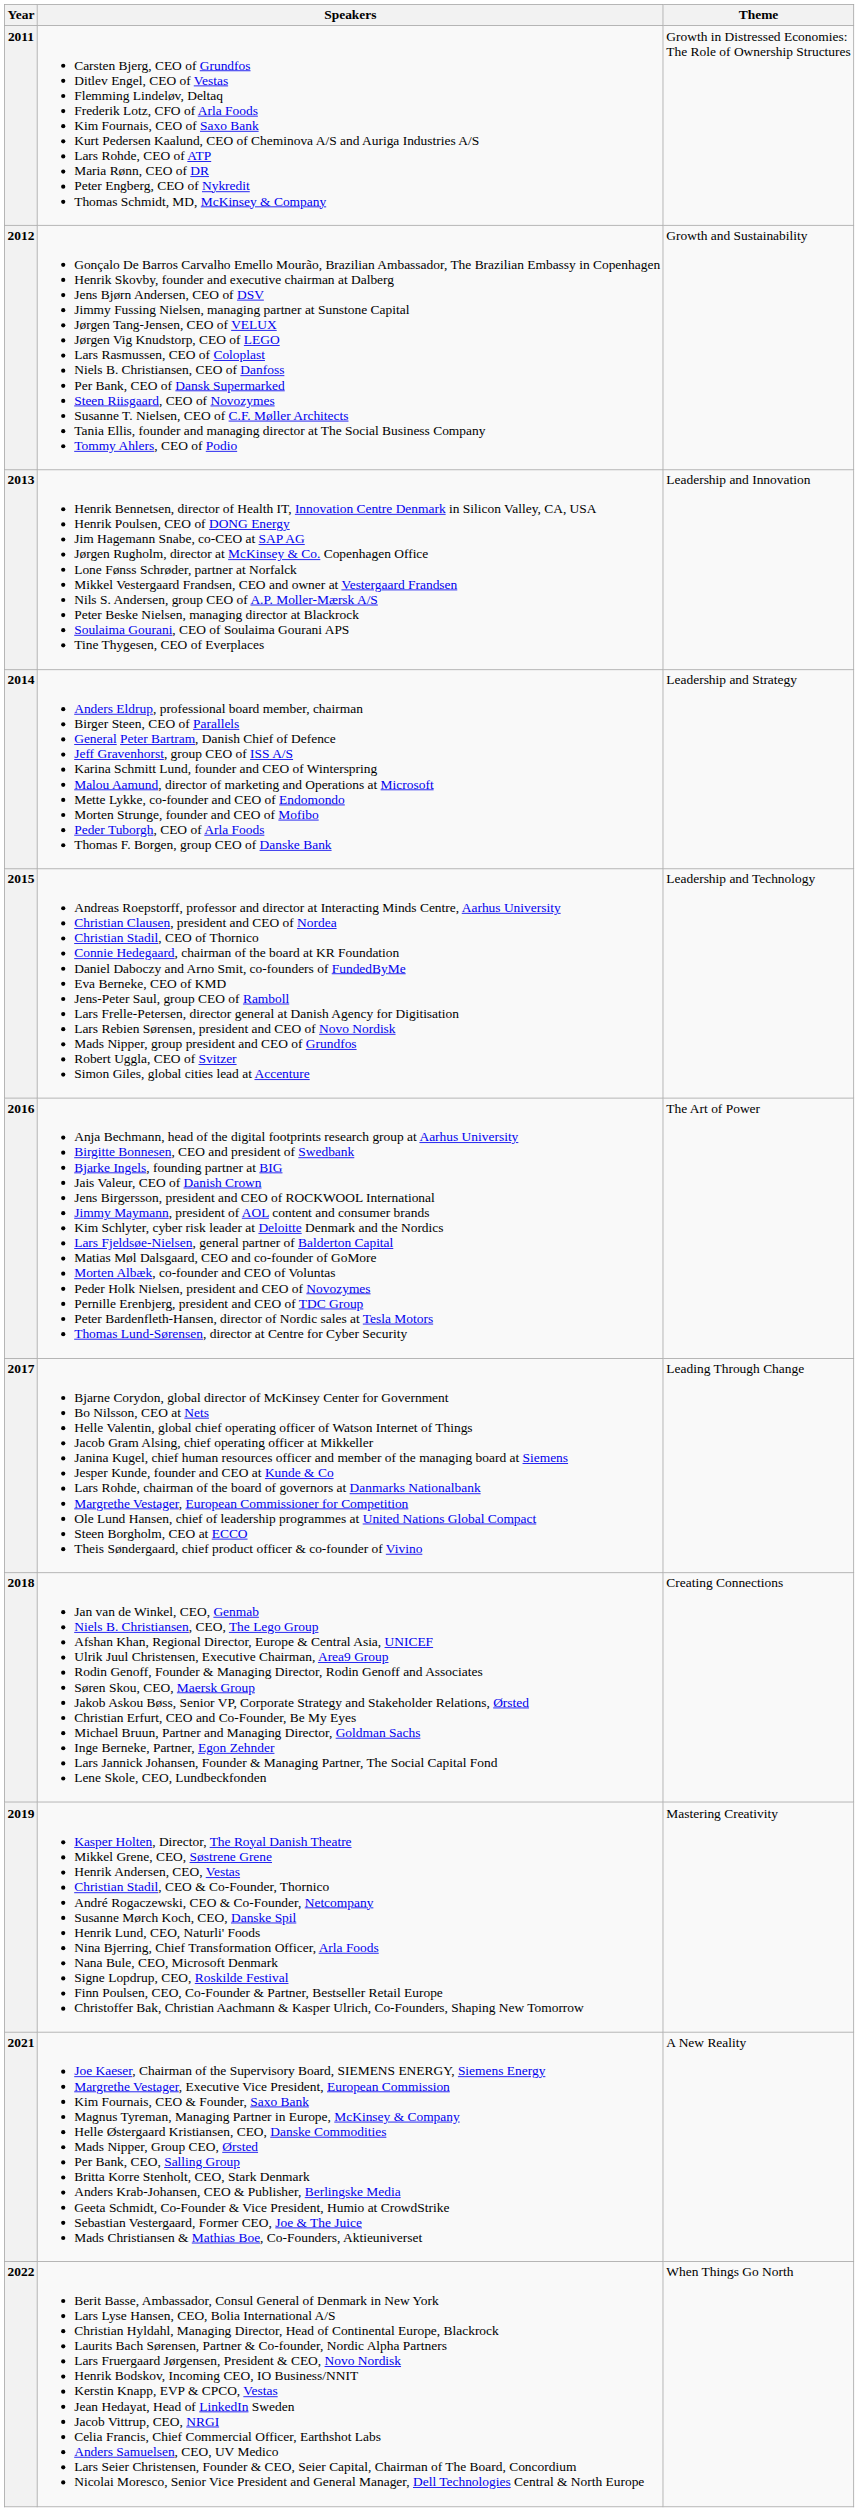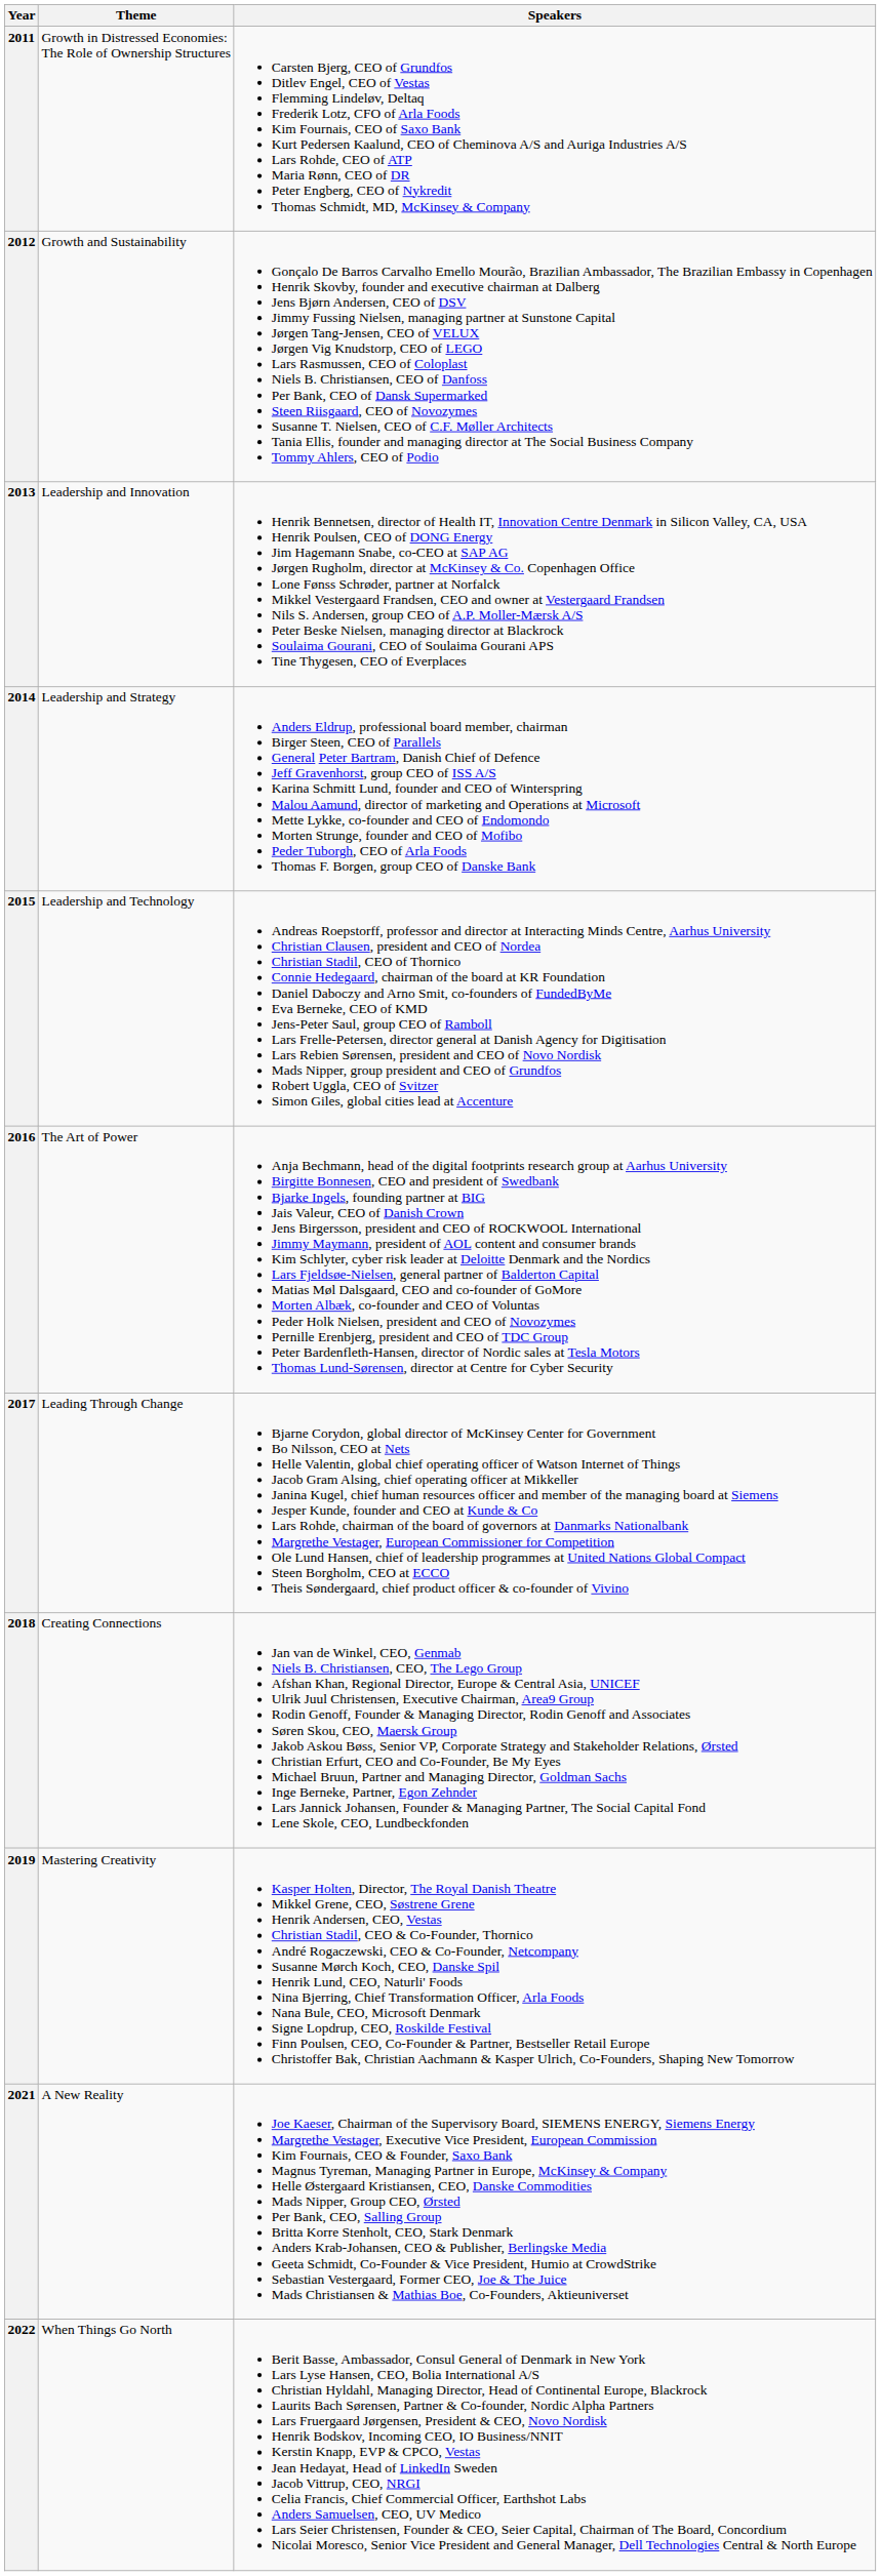columns swapped: Theme <-> Speakers
